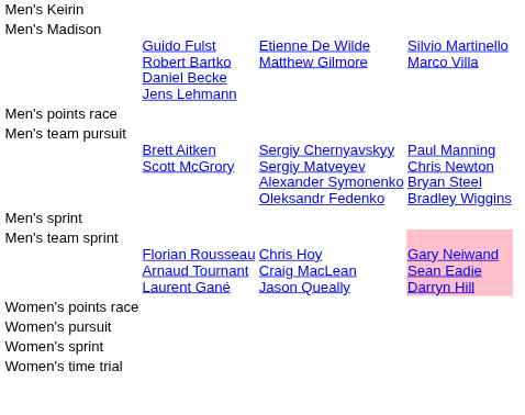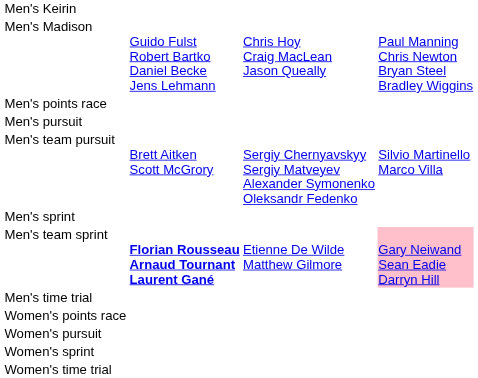Men's Madison | column 3: Etienne De Wilde Matthew Gilmore -> Chris Hoy Craig MacLean Jason Queally
Men's Madison | column 4: Silvio Martinello Marco Villa -> Paul Manning Chris Newton Bryan Steel Bradley Wiggins
+ row: Men's pursuit
Men's team pursuit | column 4: Paul Manning Chris Newton Bryan Steel Bradley Wiggins -> Silvio Martinello Marco Villa
Men's team sprint | column 2: normal -> bold
Men's team sprint | column 3: Chris Hoy Craig MacLean Jason Queally -> Etienne De Wilde Matthew Gilmore
+ row: Men's time trial
